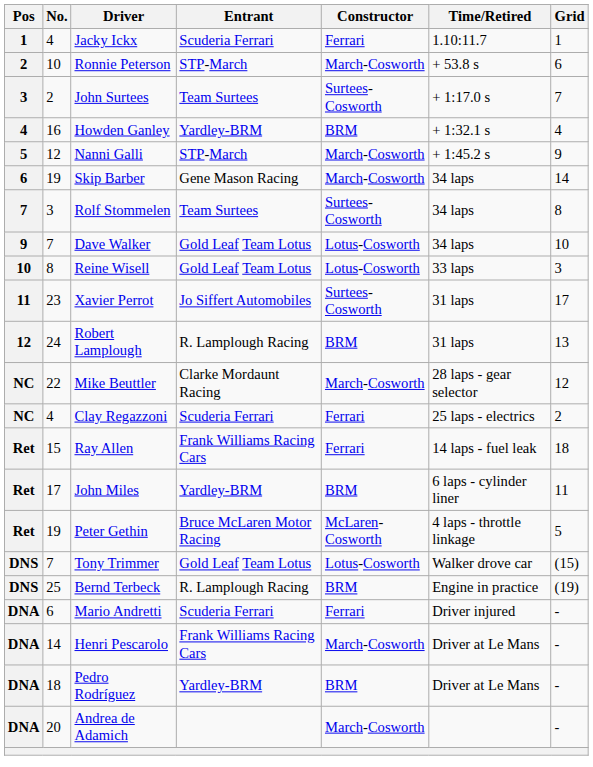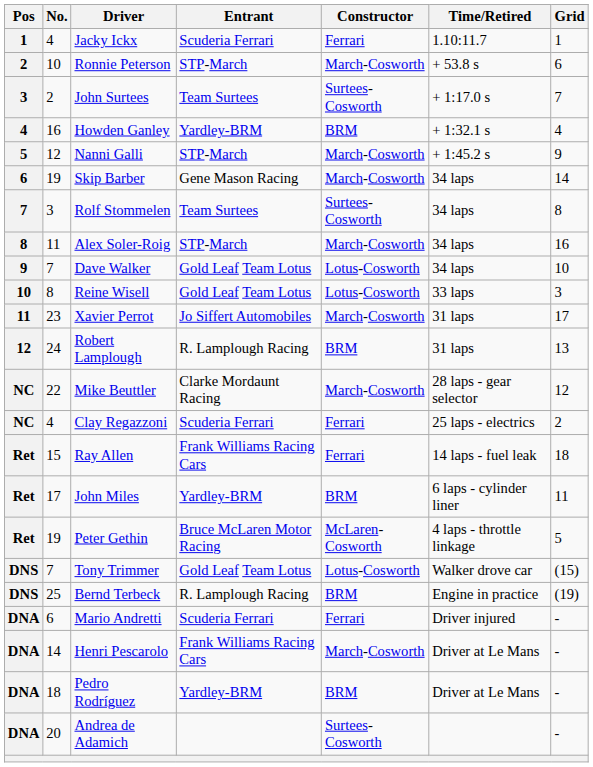+ row: 8 | 11 | Alex Soler-Roig | STP-March | March-Cosworth | 34 laps | 16
Xavier Perrot | Constructor: Surtees-Cosworth -> March-Cosworth
Andrea de Adamich | Constructor: March-Cosworth -> Surtees-Cosworth
